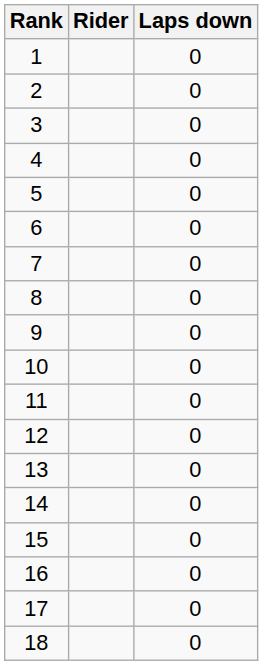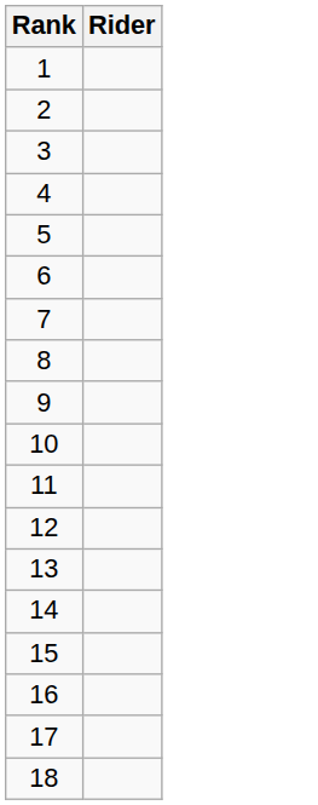- column: Laps down | 0 | 0 | 0 | 0 | 0 | 0 | 0 | 0 | 0 | 0 | 0 | 0 | 0 | 0 | 0 | 0 | 0 | 0
